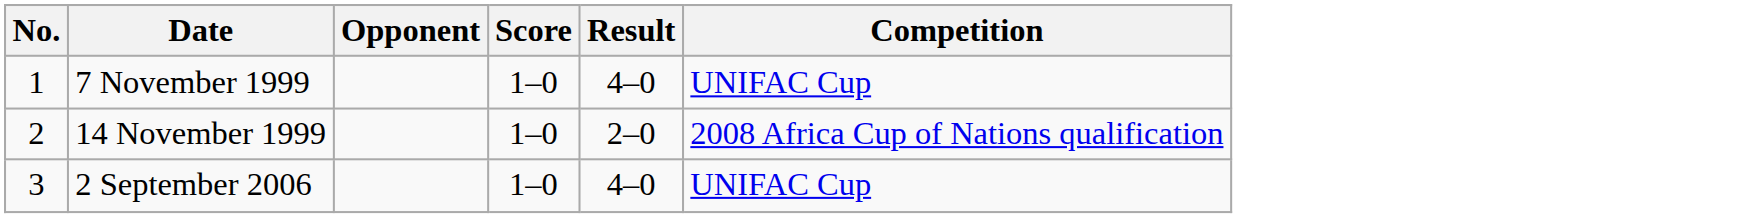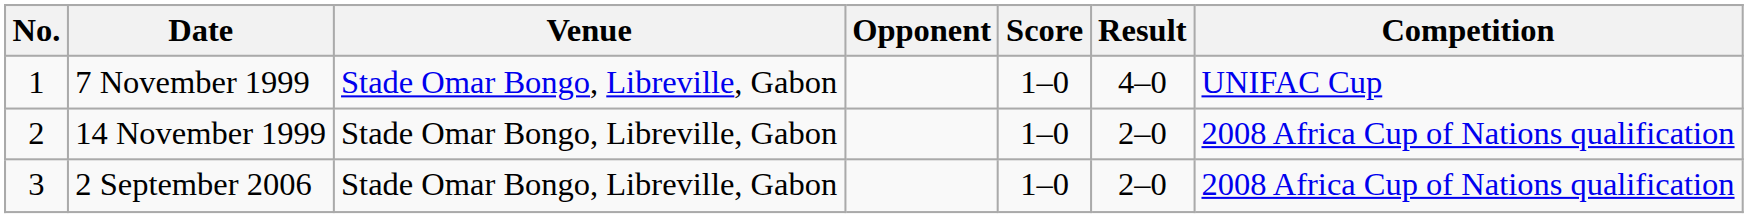+ column: Venue | Stade Omar Bongo, Libreville, Gabon | Stade Omar Bongo, Libreville, Gabon | Stade Omar Bongo, Libreville, Gabon
2 September 2006 | Result: 4–0 -> 2–0
2 September 2006 | Competition: UNIFAC Cup -> 2008 Africa Cup of Nations qualification
